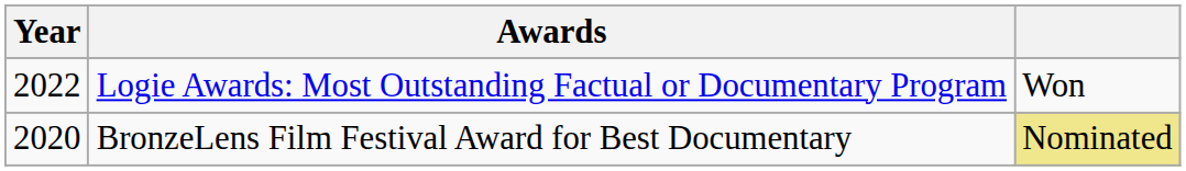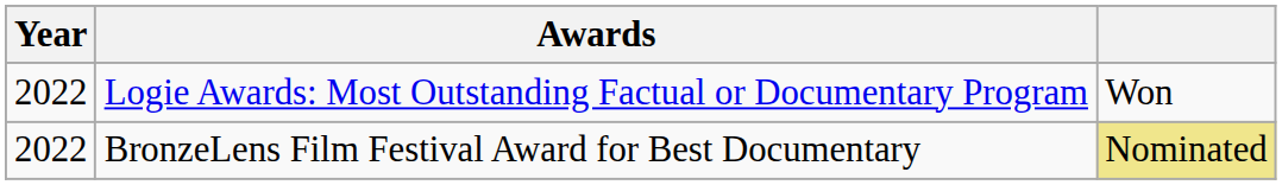BronzeLens Film Festival Award for Best Documentary | Year: 2020 -> 2022
